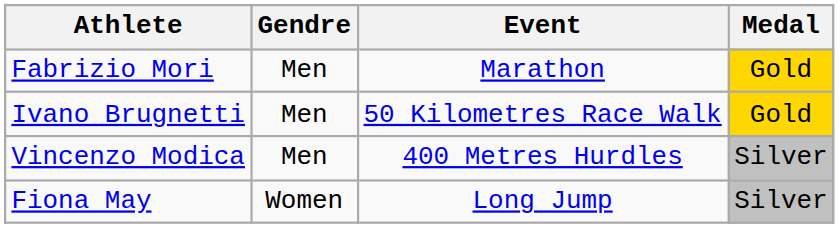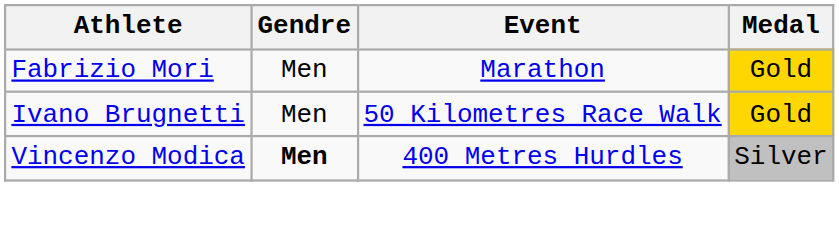Vincenzo Modica | Gendre: normal -> bold
- row: Fiona May | Women | Long Jump | Silver
